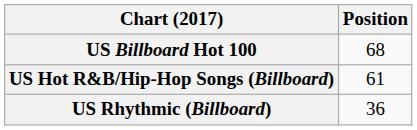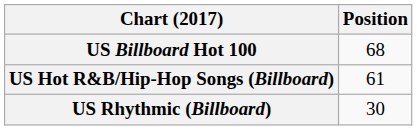US Rhythmic (Billboard) | Position: 36 -> 30
